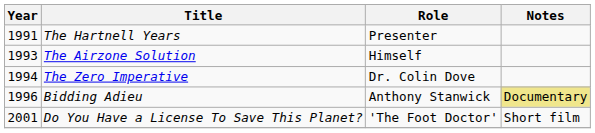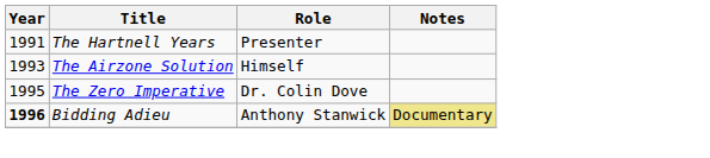The Zero Imperative | Year: 1994 -> 1995
Bidding Adieu | Year: normal -> bold
- row: 2001 | Do You Have a License To Save This Planet? | 'The Foot Doctor' | Short film
